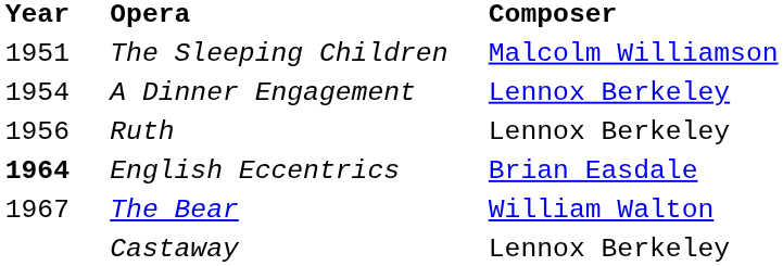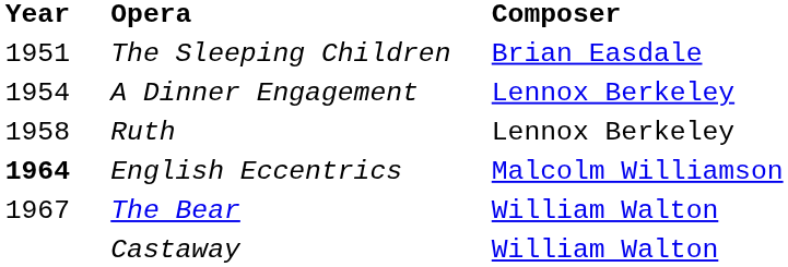The Sleeping Children | Composer: Malcolm Williamson -> Brian Easdale
Ruth | Year: 1956 -> 1958
English Eccentrics | Composer: Brian Easdale -> Malcolm Williamson
Castaway | Composer: Lennox Berkeley -> William Walton
